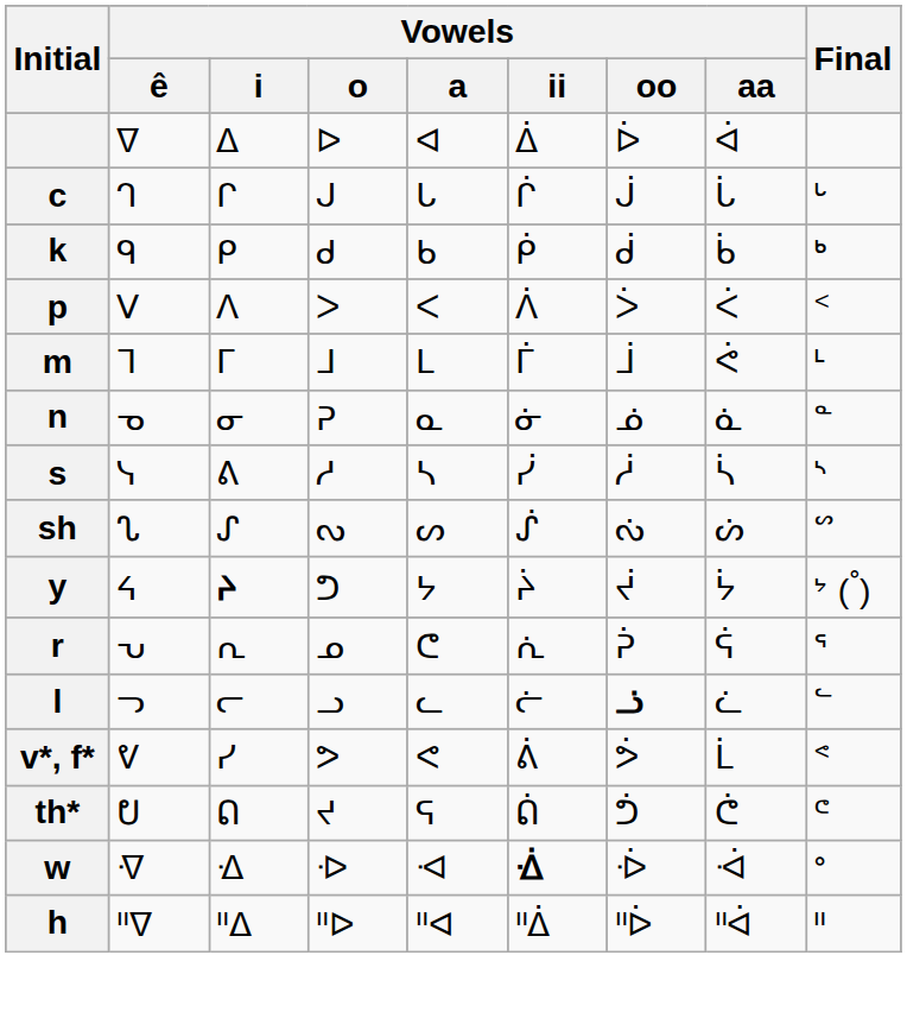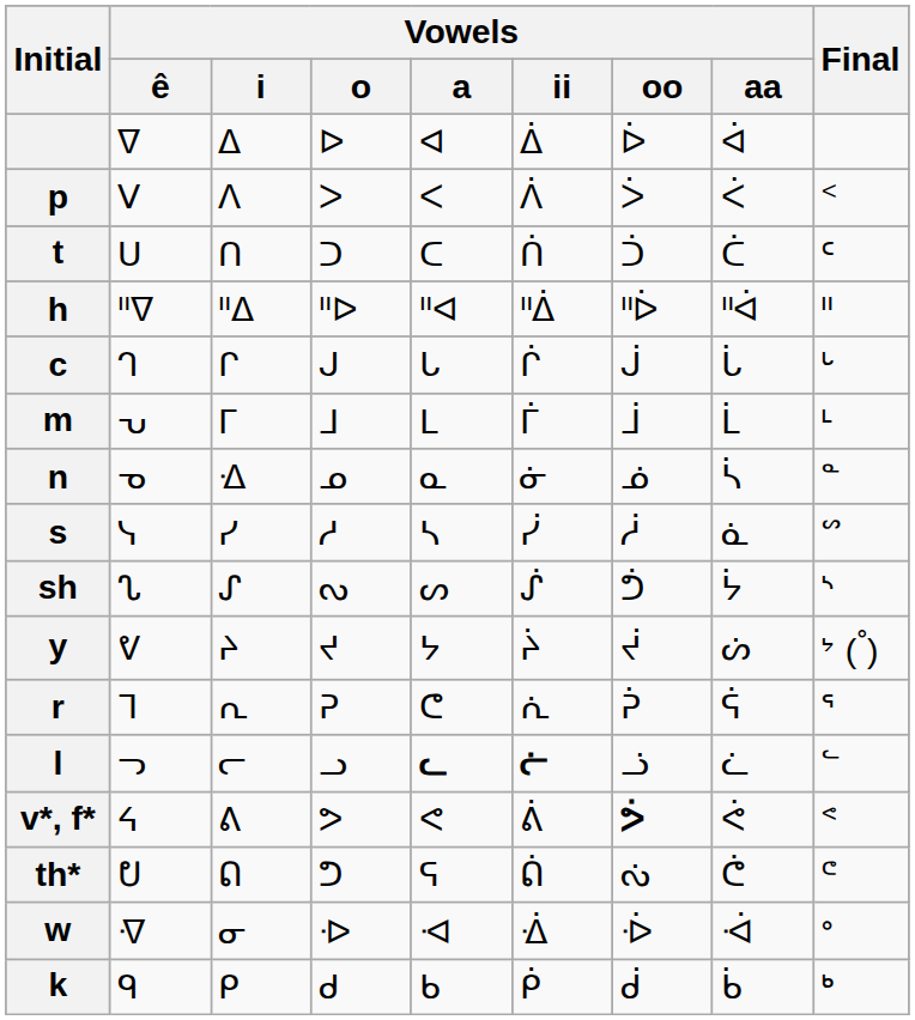rows swapped: p <-> c
+ row: t | ᑌ | ᑎ | ᑐ | ᑕ | ᑏ | ᑑ | ᑖ | ᑦ
rows swapped: k <-> h
m | Vowels / ê: ᒣ -> ᕃ
m | Vowels / aa: ᕚ -> ᒫ
n | Vowels / i: ᓂ -> ᐎ
n | Vowels / o: ᕈ -> ᓄ
n | Vowels / aa: ᓈ -> ᓵ
s | Vowels / i: ᕕ -> ᓯ
s | Vowels / aa: ᓵ -> ᓈ
s | Final: ᔅ -> ᔥ
sh | Vowels / oo: ᔔ -> ᕥ
sh | Vowels / aa: ᔖ -> ᔮ
sh | Final: ᔥ -> ᔅ
y | Vowels / ê: ᔦ -> ᕓ
y | Vowels / i: bold -> normal
y | Vowels / o: ᕤ -> ᔪ
y | Vowels / aa: ᔮ -> ᔖ
r | Vowels / ê: ᕃ -> ᒣ
r | Vowels / o: ᓄ -> ᕈ
l | Vowels / a: normal -> bold
l | Vowels / ii: normal -> bold
l | Vowels / oo: bold -> normal
v*, f* | Vowels / ê: ᕓ -> ᔦ
v*, f* | Vowels / i: ᓯ -> ᕕ
v*, f* | Vowels / oo: normal -> bold
v*, f* | Vowels / aa: ᒫ -> ᕚ
th* | Vowels / o: ᔪ -> ᕤ
th* | Vowels / oo: ᕥ -> ᔔ
w | Vowels / i: ᐎ -> ᓂ
w | Vowels / ii: bold -> normal
